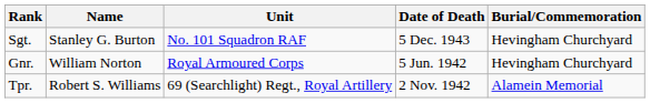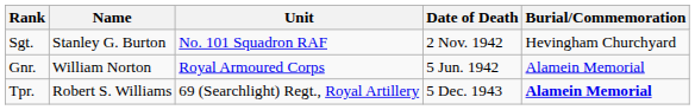Sgt. | Date of Death: 5 Dec. 1943 -> 2 Nov. 1942
Gnr. | Burial/Commemoration: Hevingham Churchyard -> Alamein Memorial
Tpr. | Date of Death: 2 Nov. 1942 -> 5 Dec. 1943
Tpr. | Burial/Commemoration: normal -> bold
